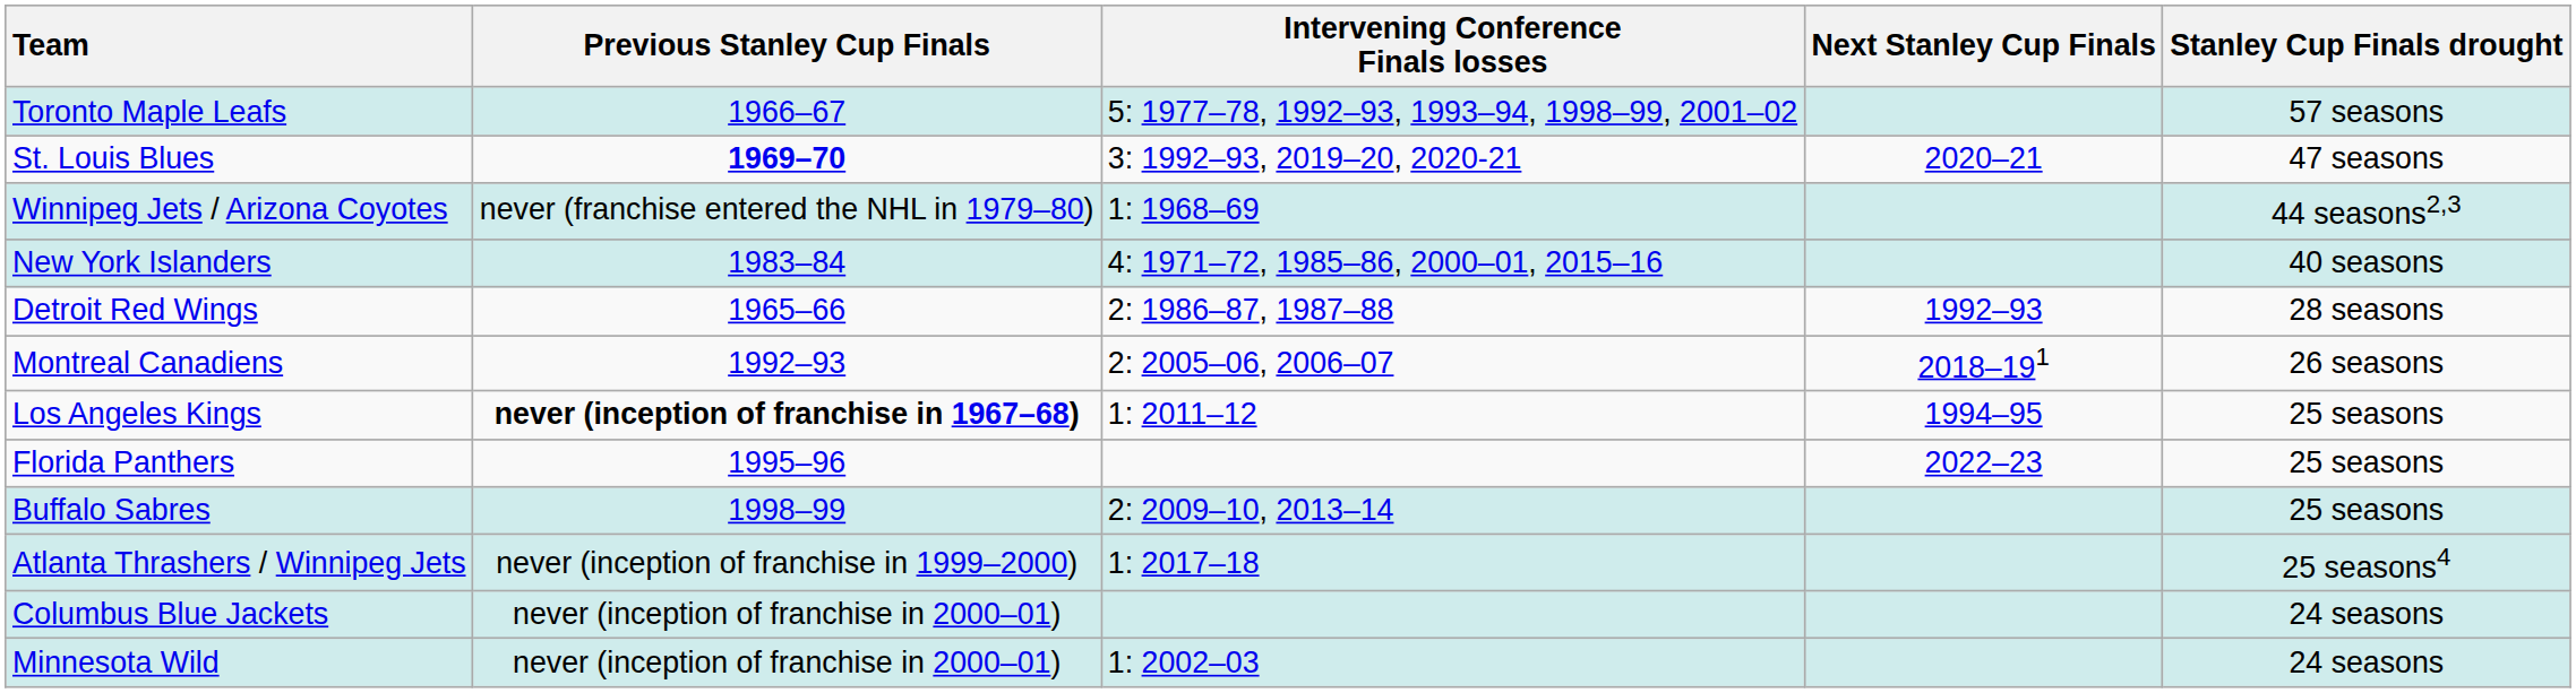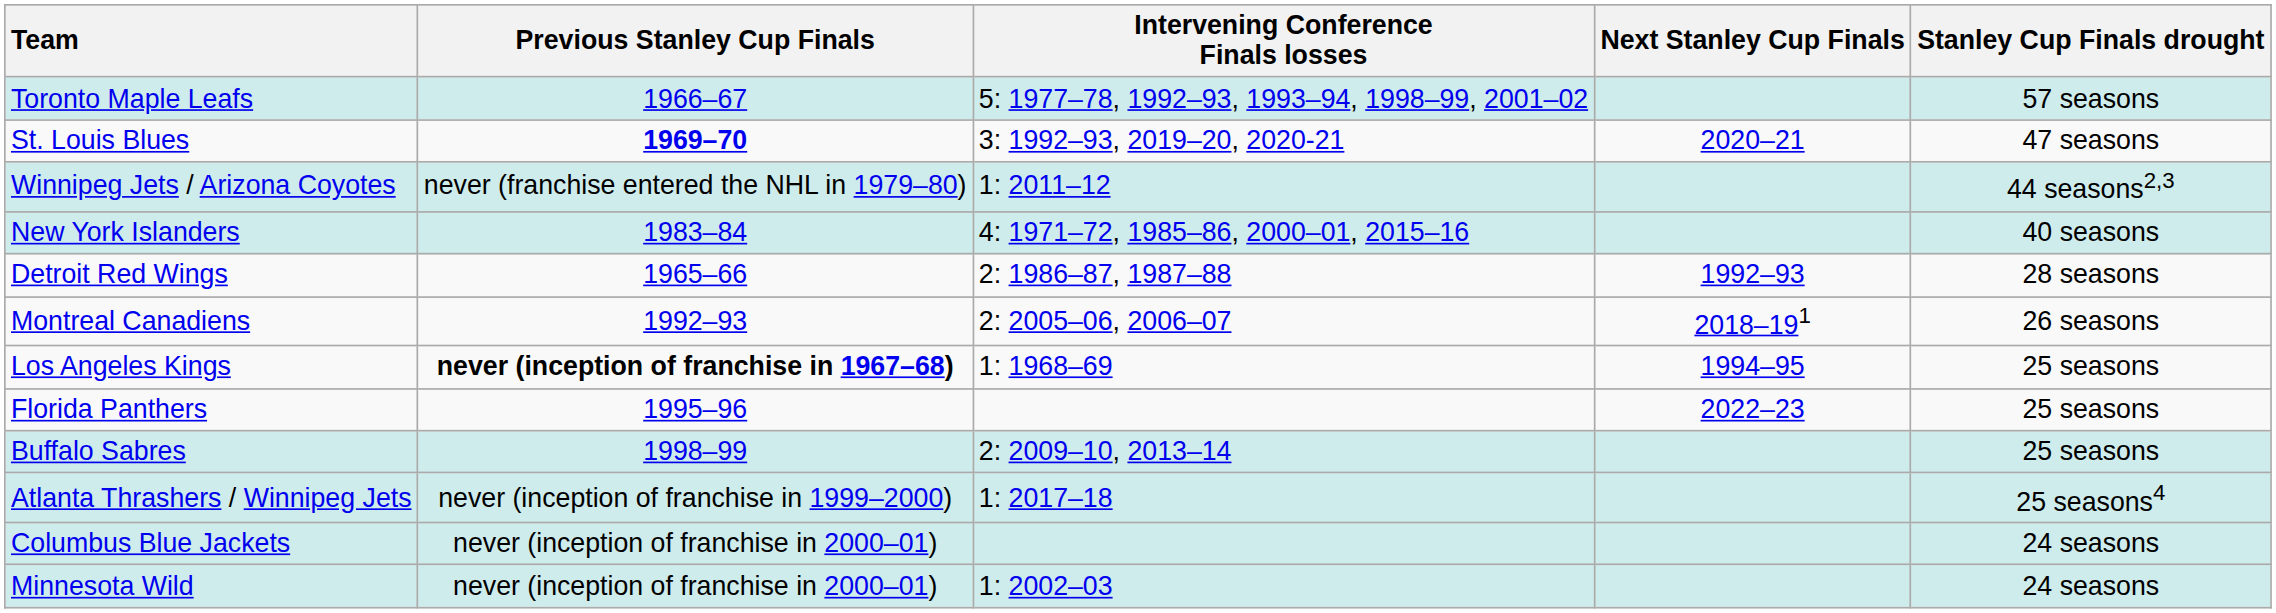Winnipeg Jets / Arizona Coyotes | Intervening Conference Finals losses: 1: 1968–69 -> 1: 2011–12
Los Angeles Kings | Intervening Conference Finals losses: 1: 2011–12 -> 1: 1968–69
